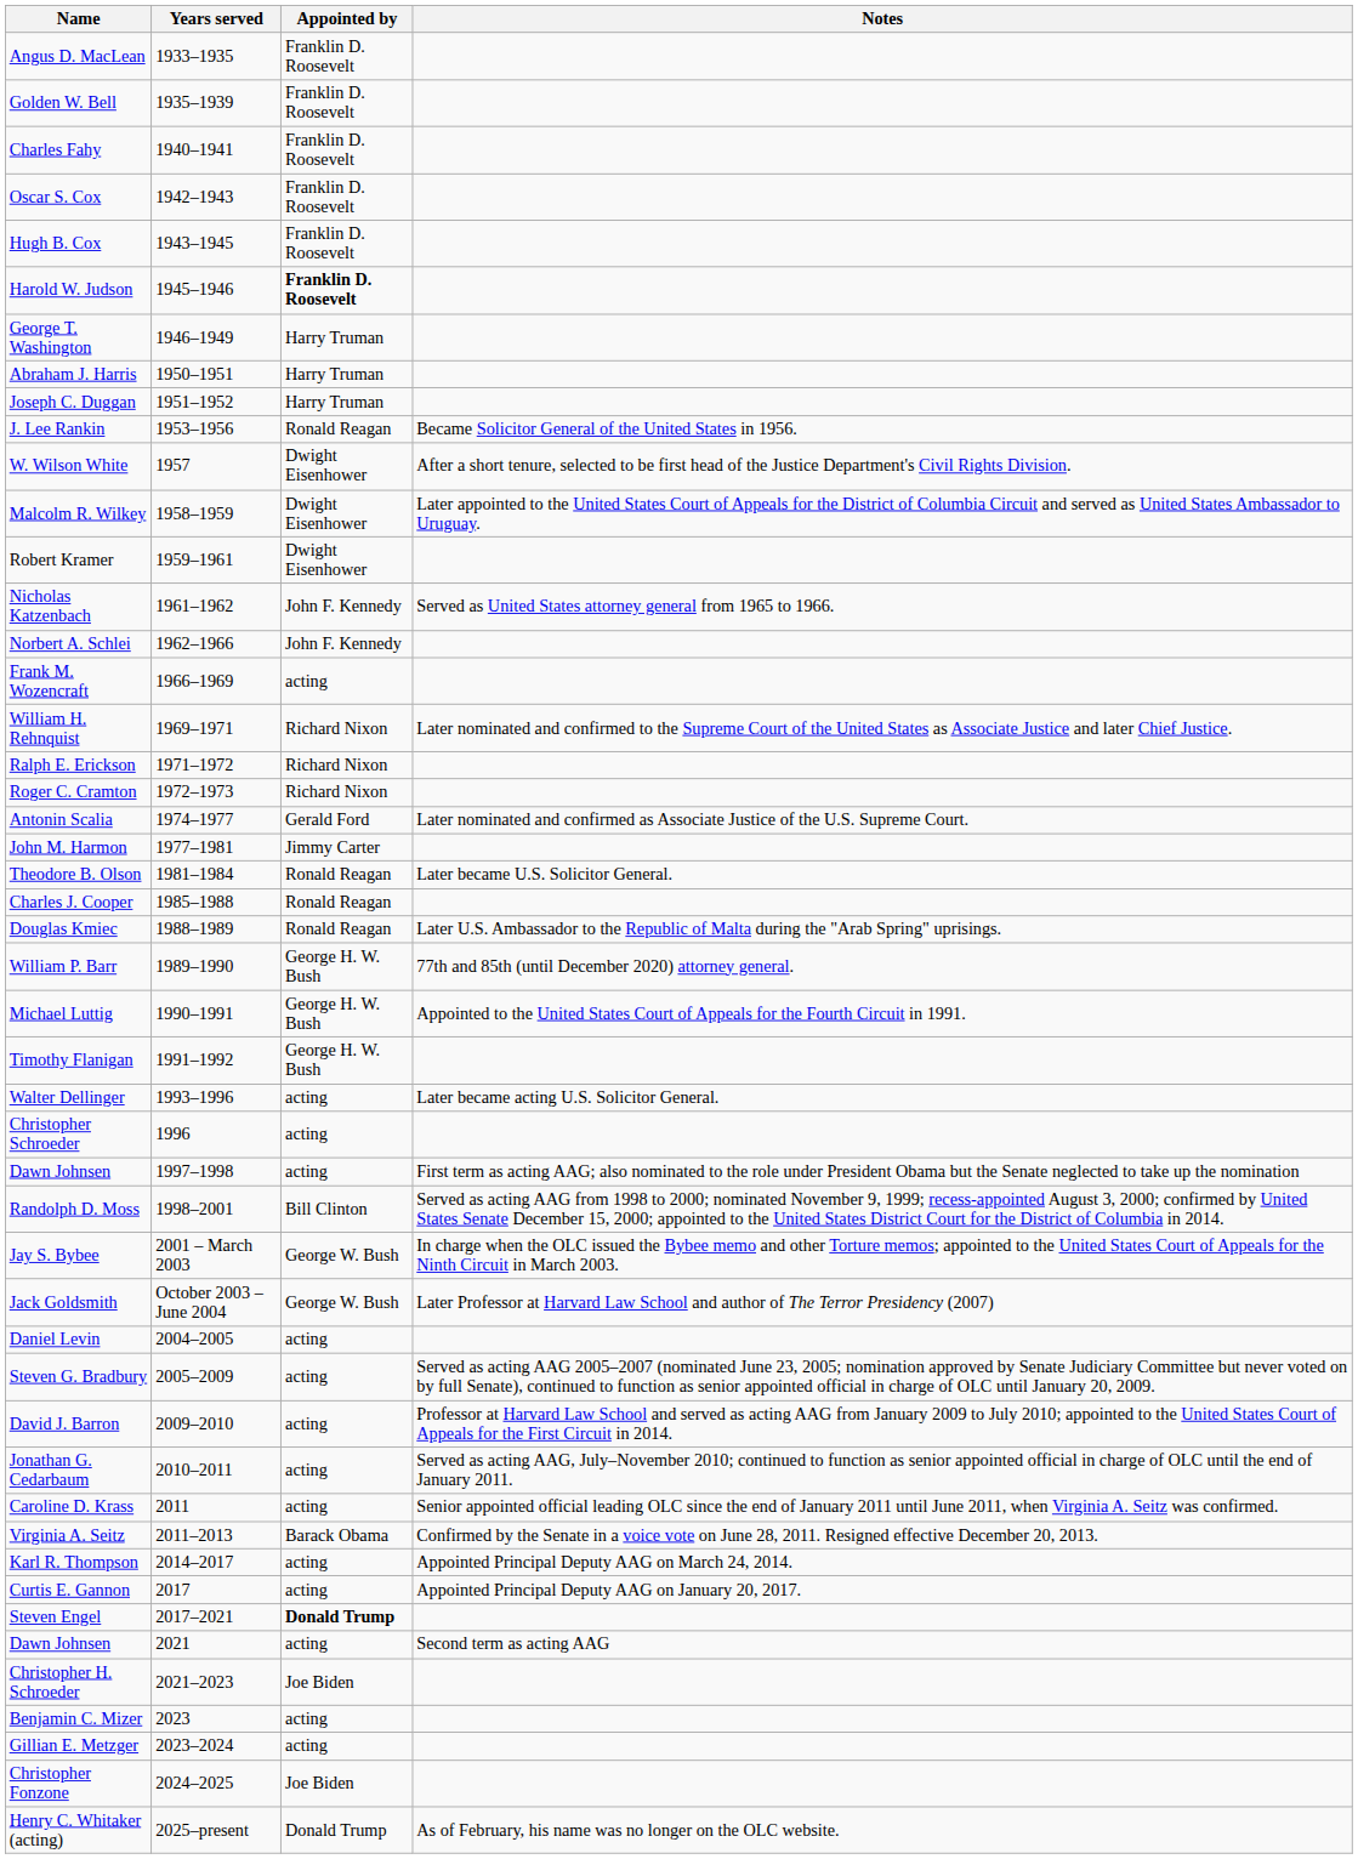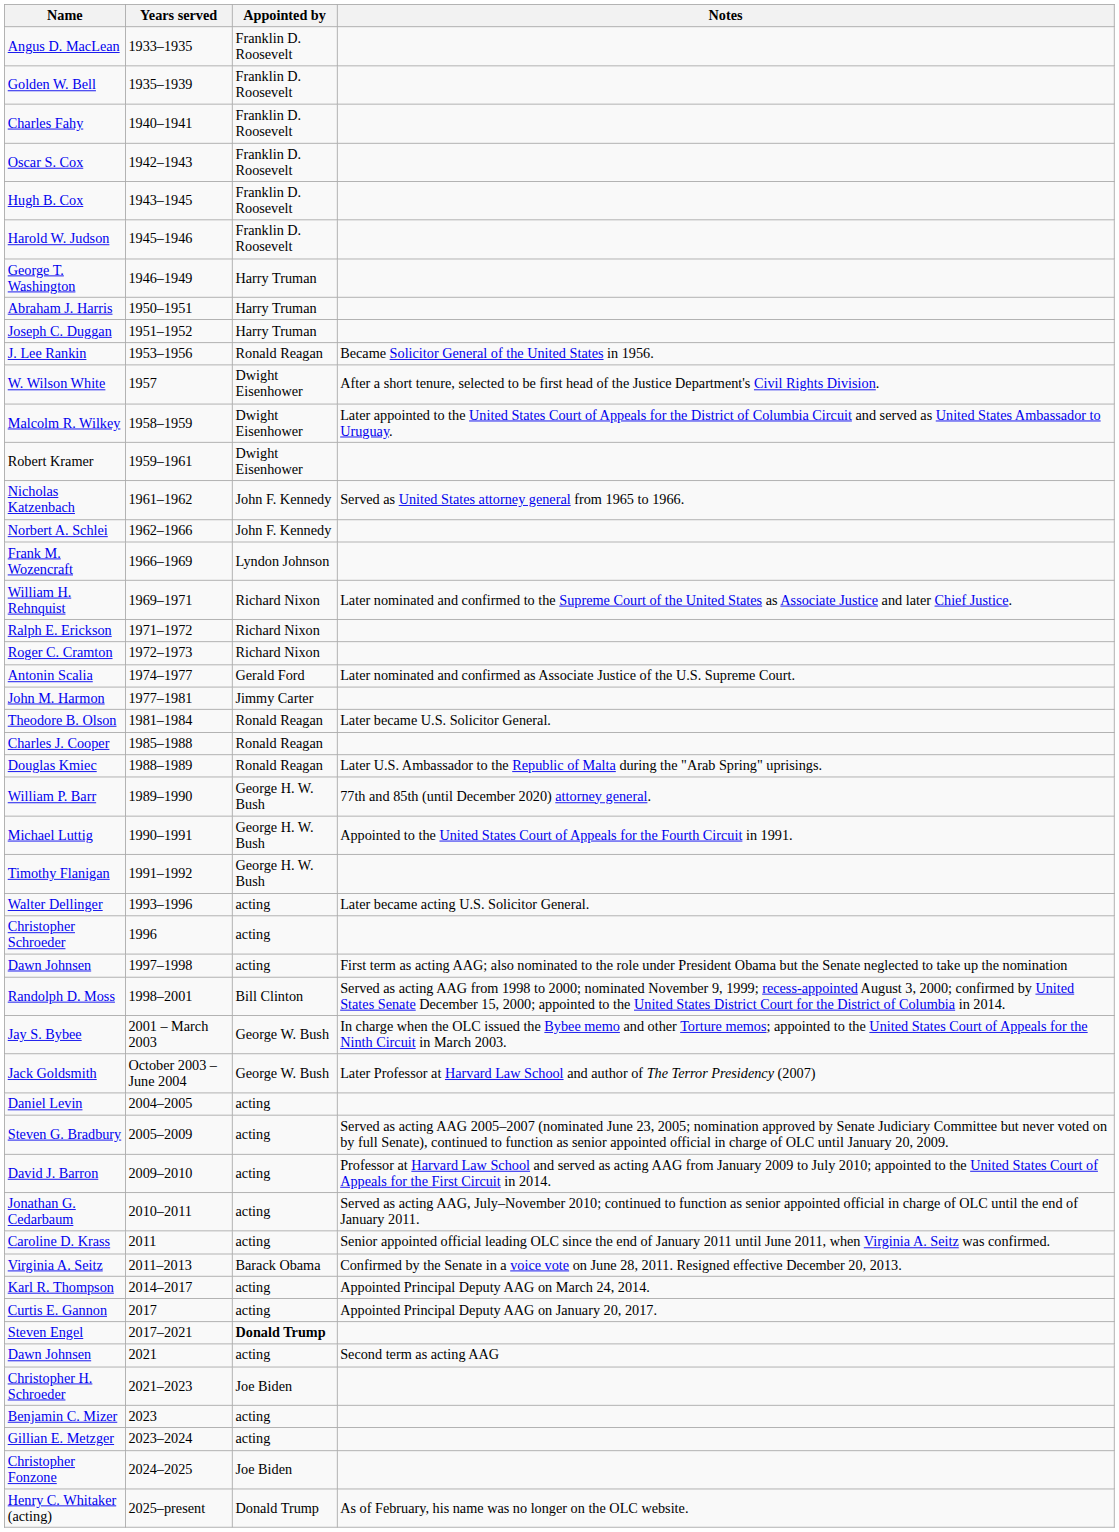Harold W. Judson | Appointed by: bold -> normal
Frank M. Wozencraft | Appointed by: acting -> Lyndon Johnson
